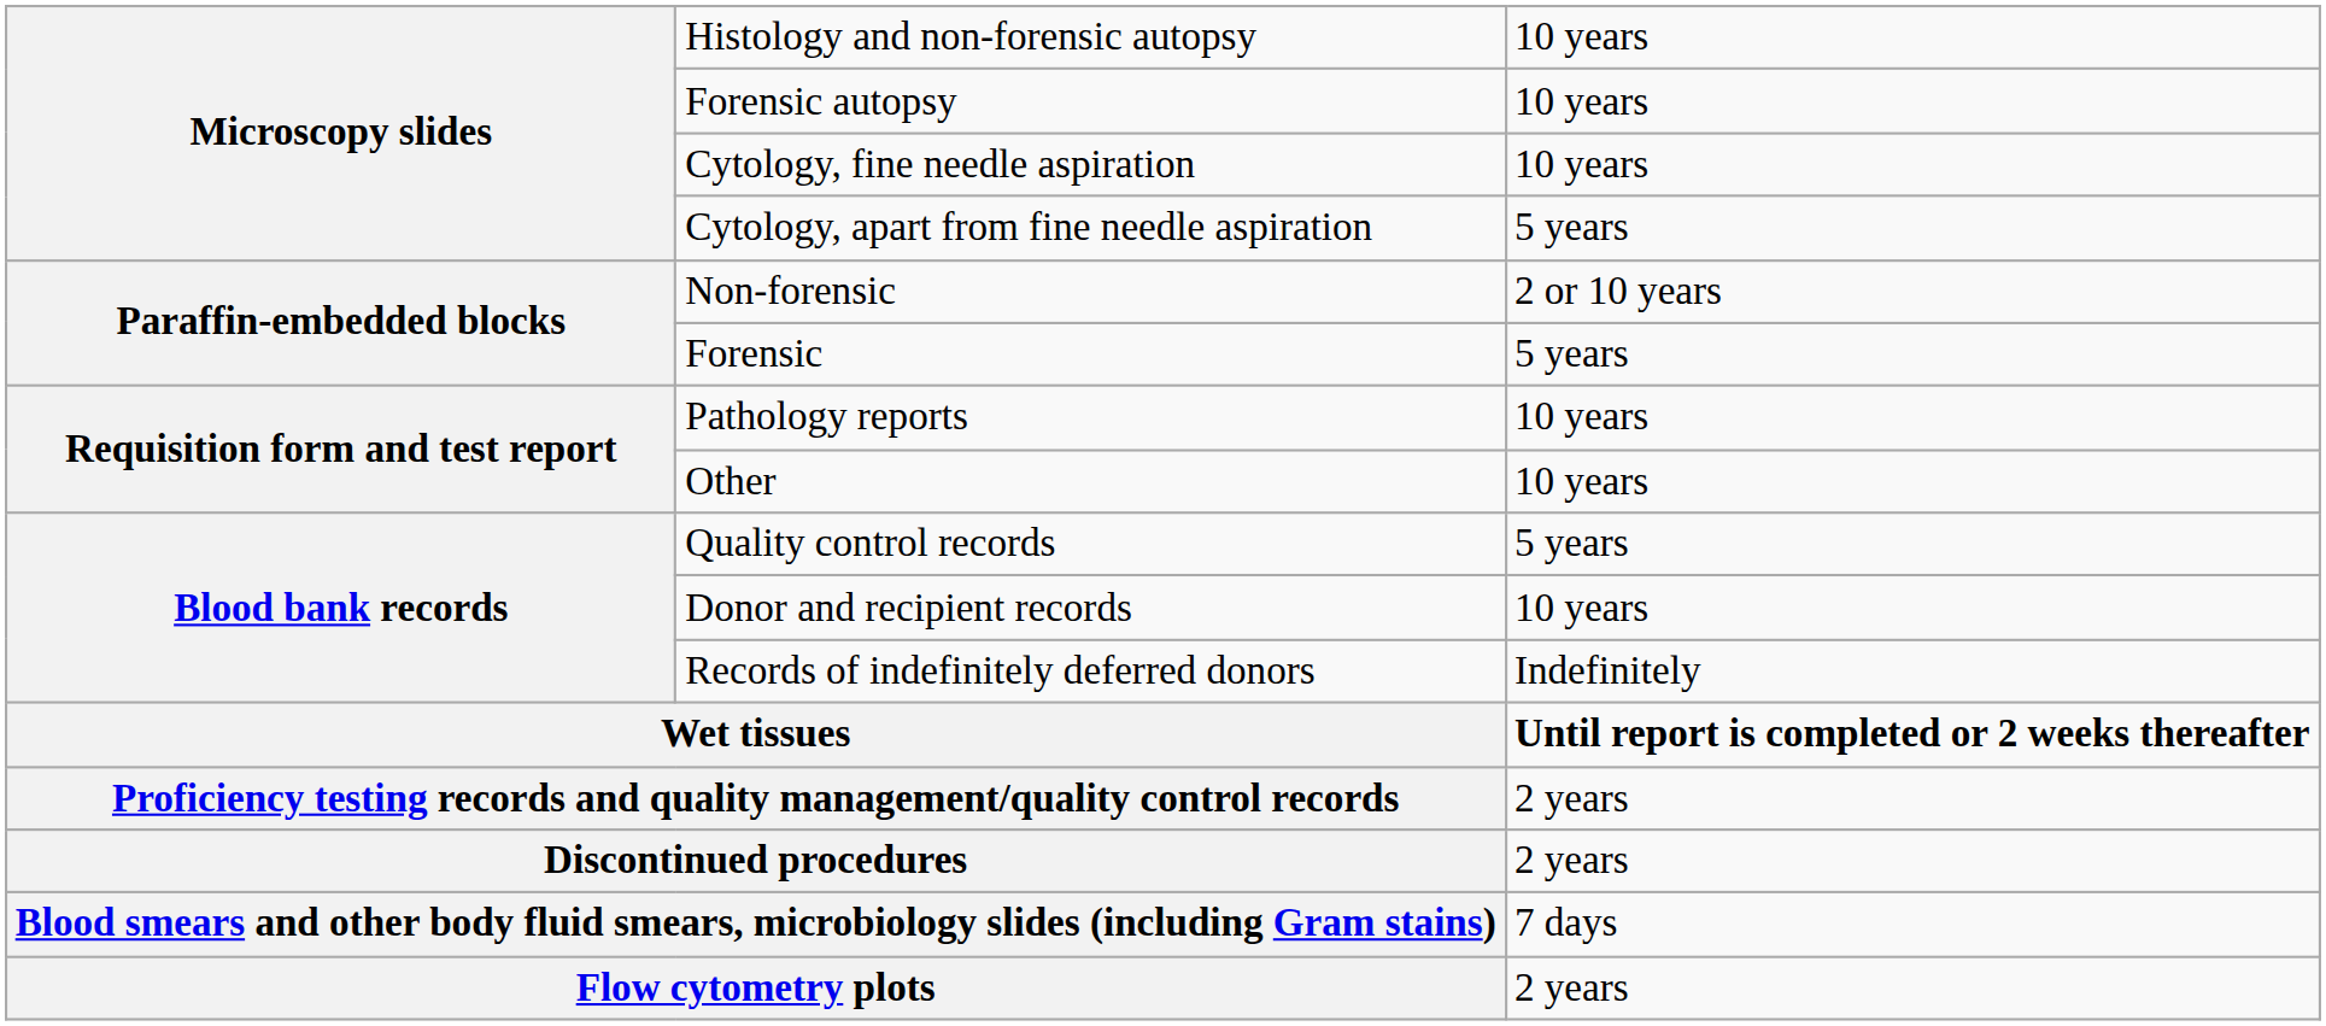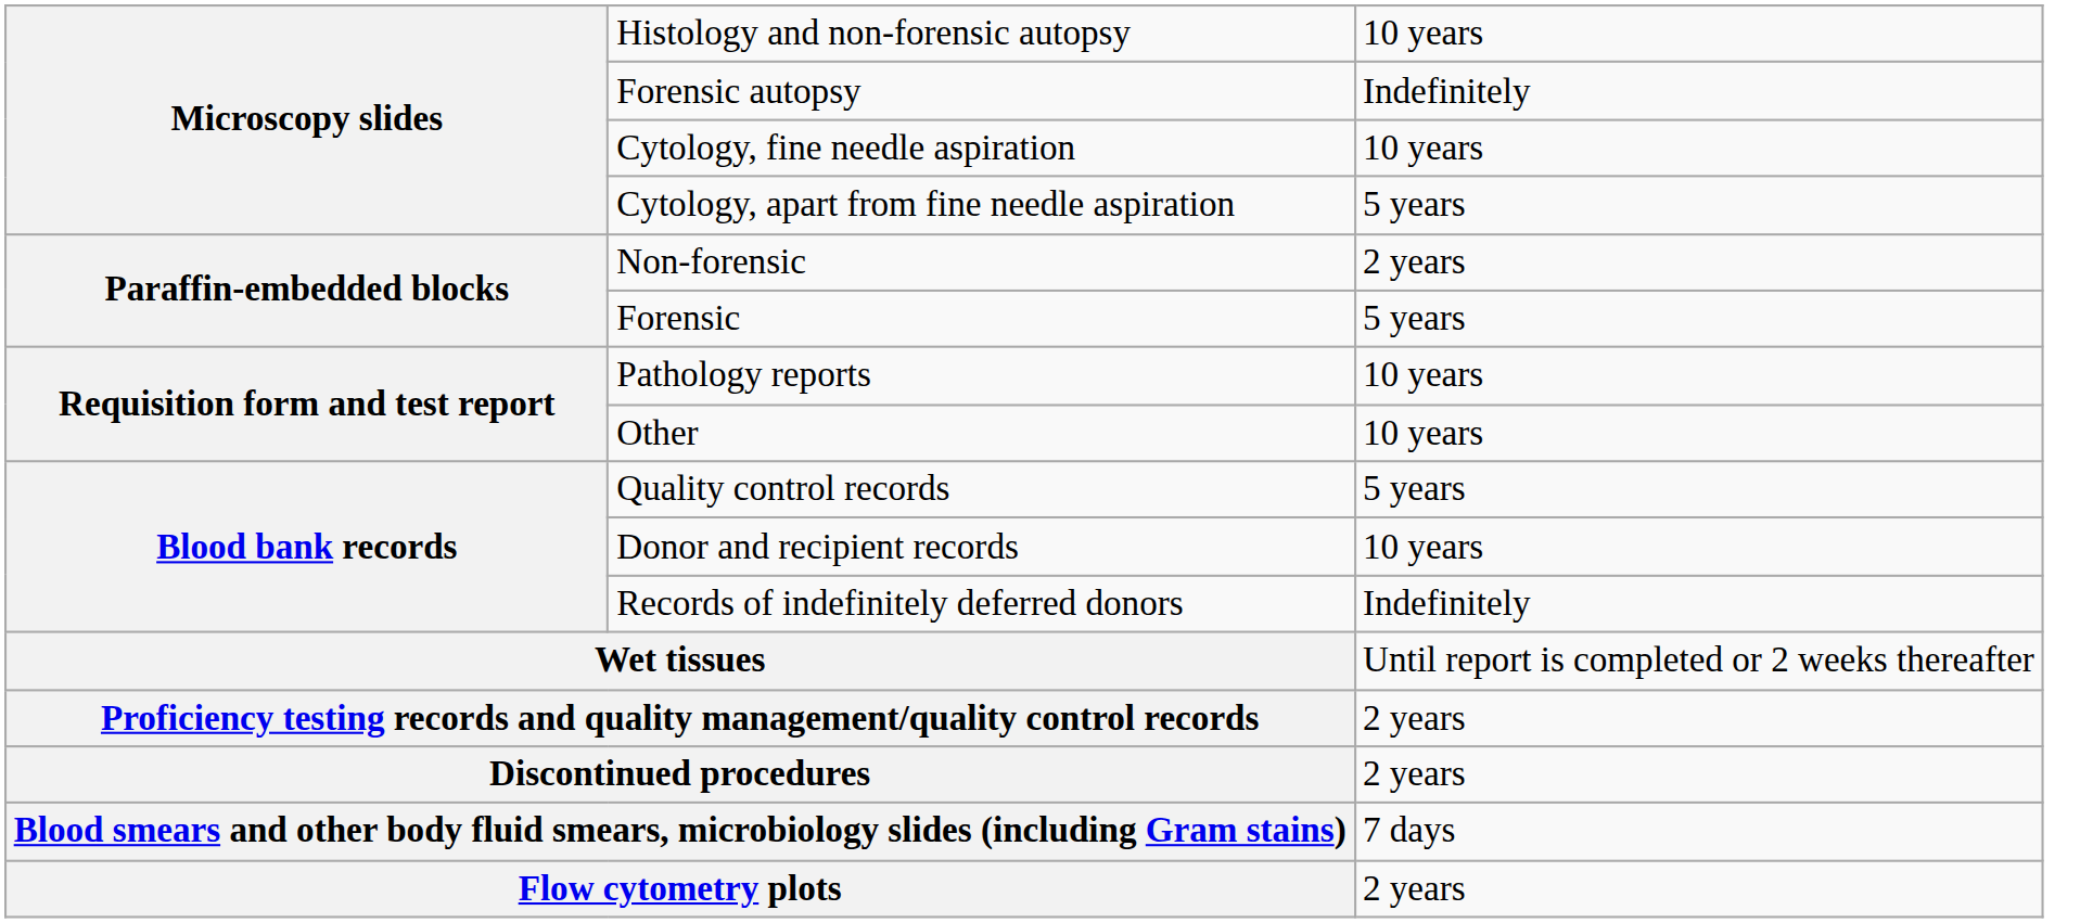Forensic autopsy | column 3: 10 years -> Indefinitely
Non-forensic | column 3: 2 or 10 years -> 2 years
Wet tissues | column 3: bold -> normal
